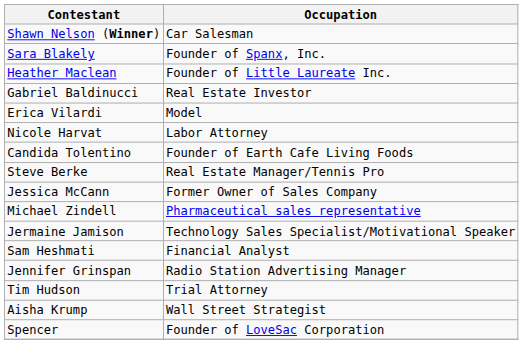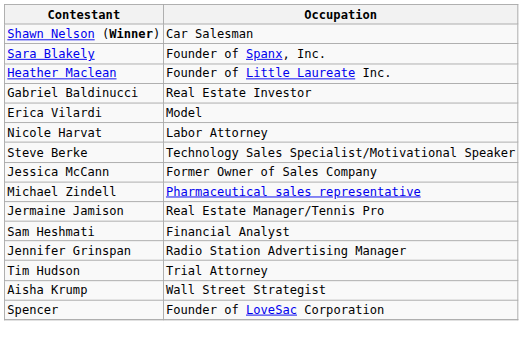- row: Candida Tolentino | Founder of Earth Cafe Living Foods
Steve Berke | Occupation: Real Estate Manager/Tennis Pro -> Technology Sales Specialist/Motivational Speaker
Jermaine Jamison | Occupation: Technology Sales Specialist/Motivational Speaker -> Real Estate Manager/Tennis Pro
